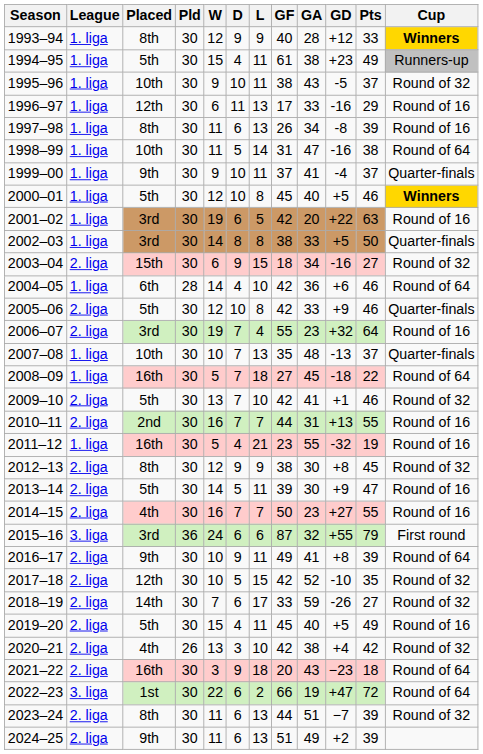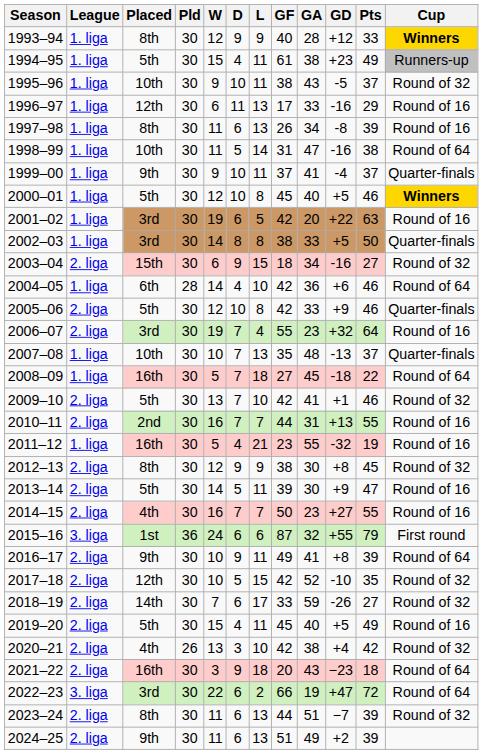2015–16 | Placed: 3rd -> 1st
2022–23 | Placed: 1st -> 3rd
